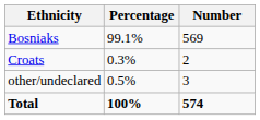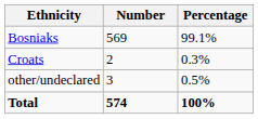columns swapped: Number <-> Percentage
